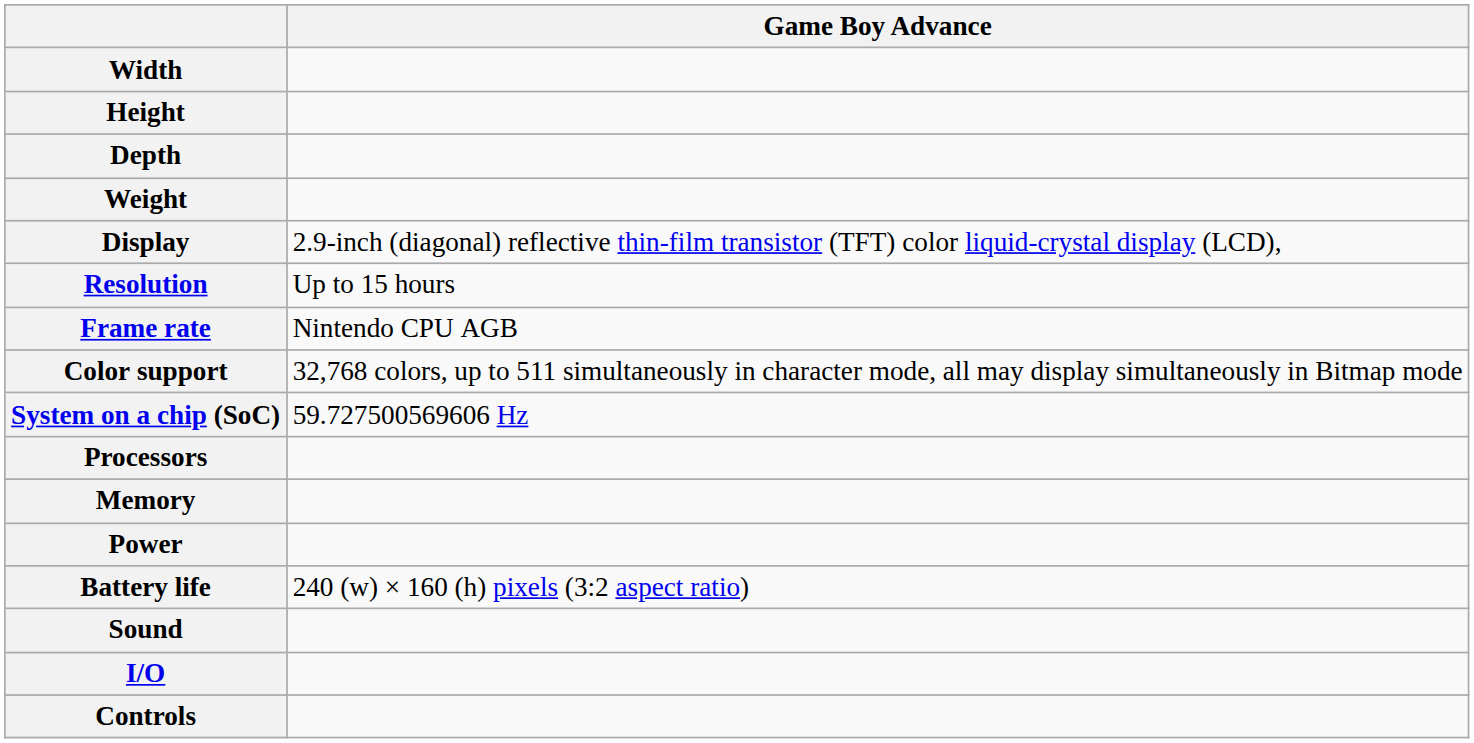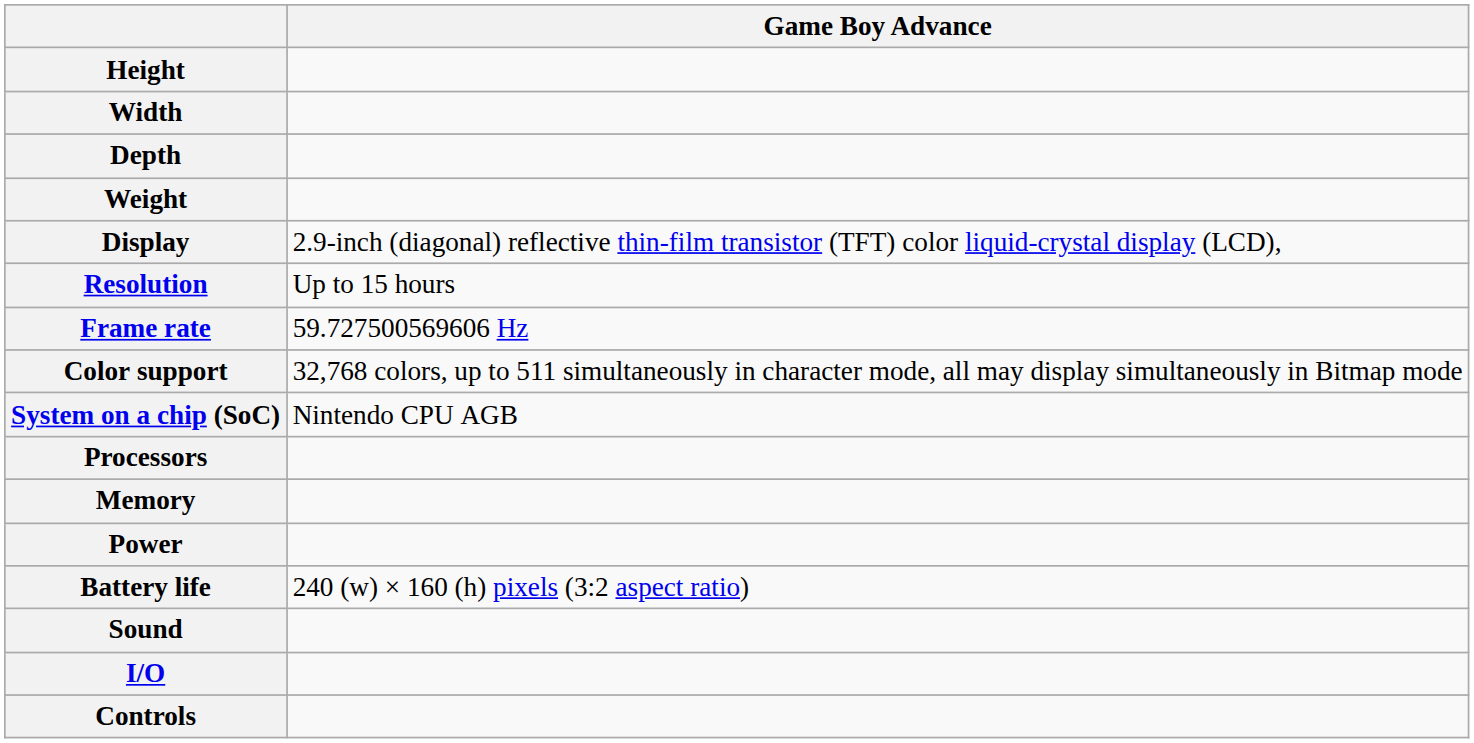rows swapped: Height <-> Width
Frame rate | Game Boy Advance: Nintendo CPU AGB -> 59.727500569606 Hz
System on a chip (SoC) | Game Boy Advance: 59.727500569606 Hz -> Nintendo CPU AGB
